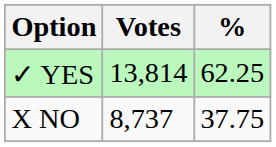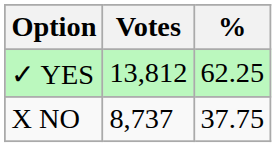✓ YES | Votes: 13,814 -> 13,812
